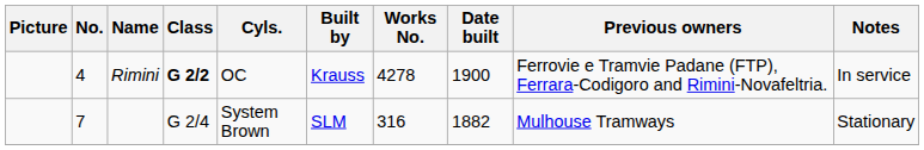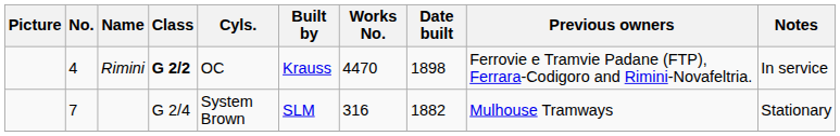Rimini | Works No.: 4278 -> 4470
Rimini | Date built: 1900 -> 1898
